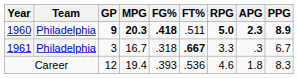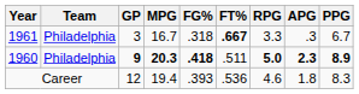rows swapped: 1960 <-> 1961
